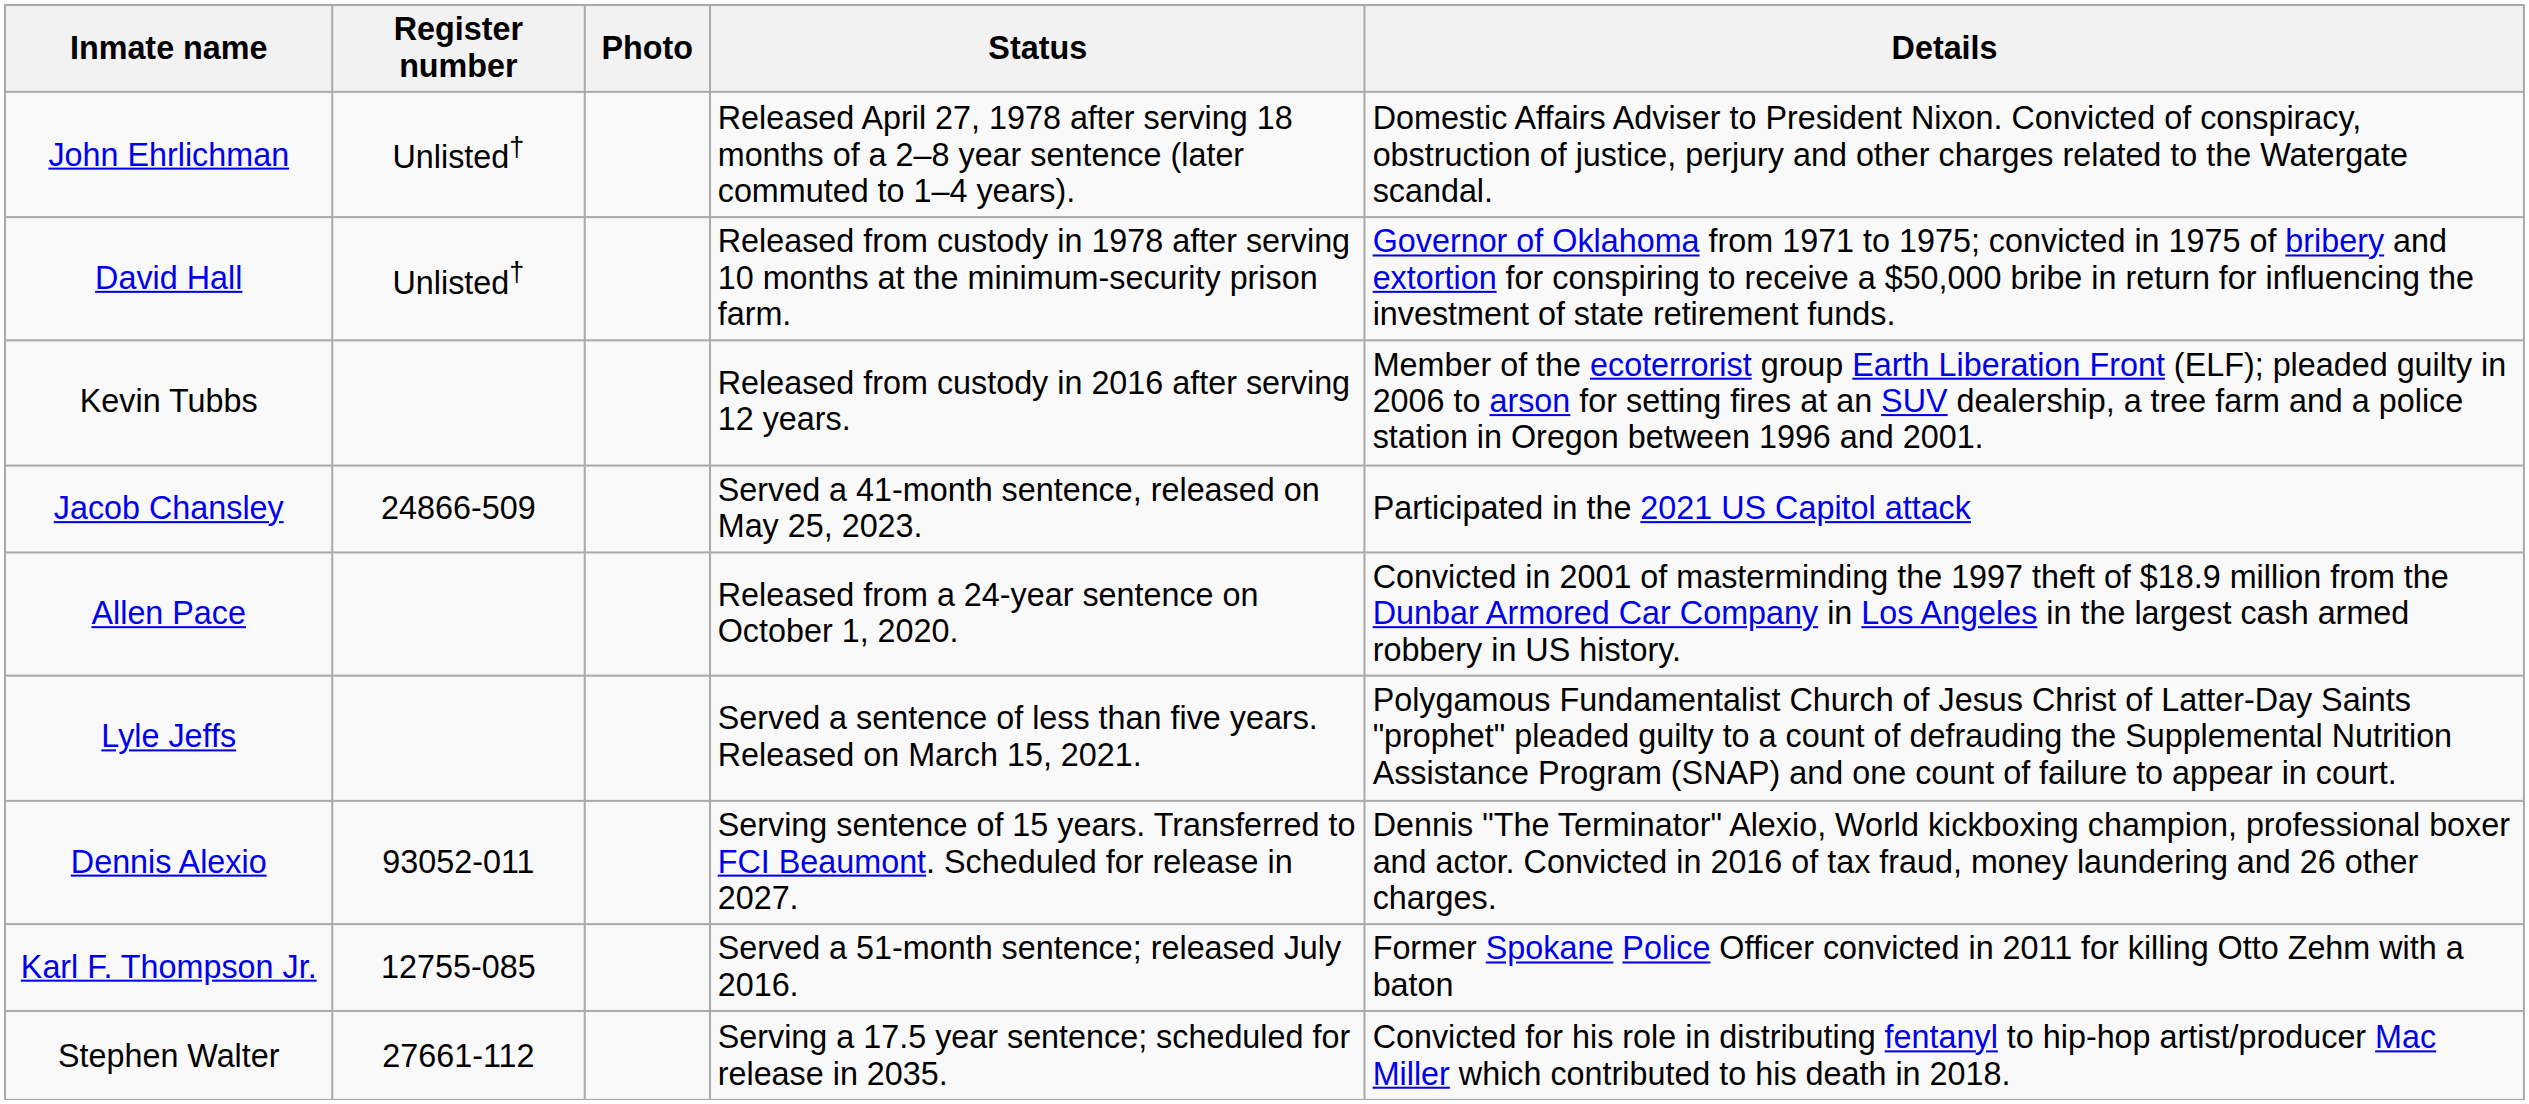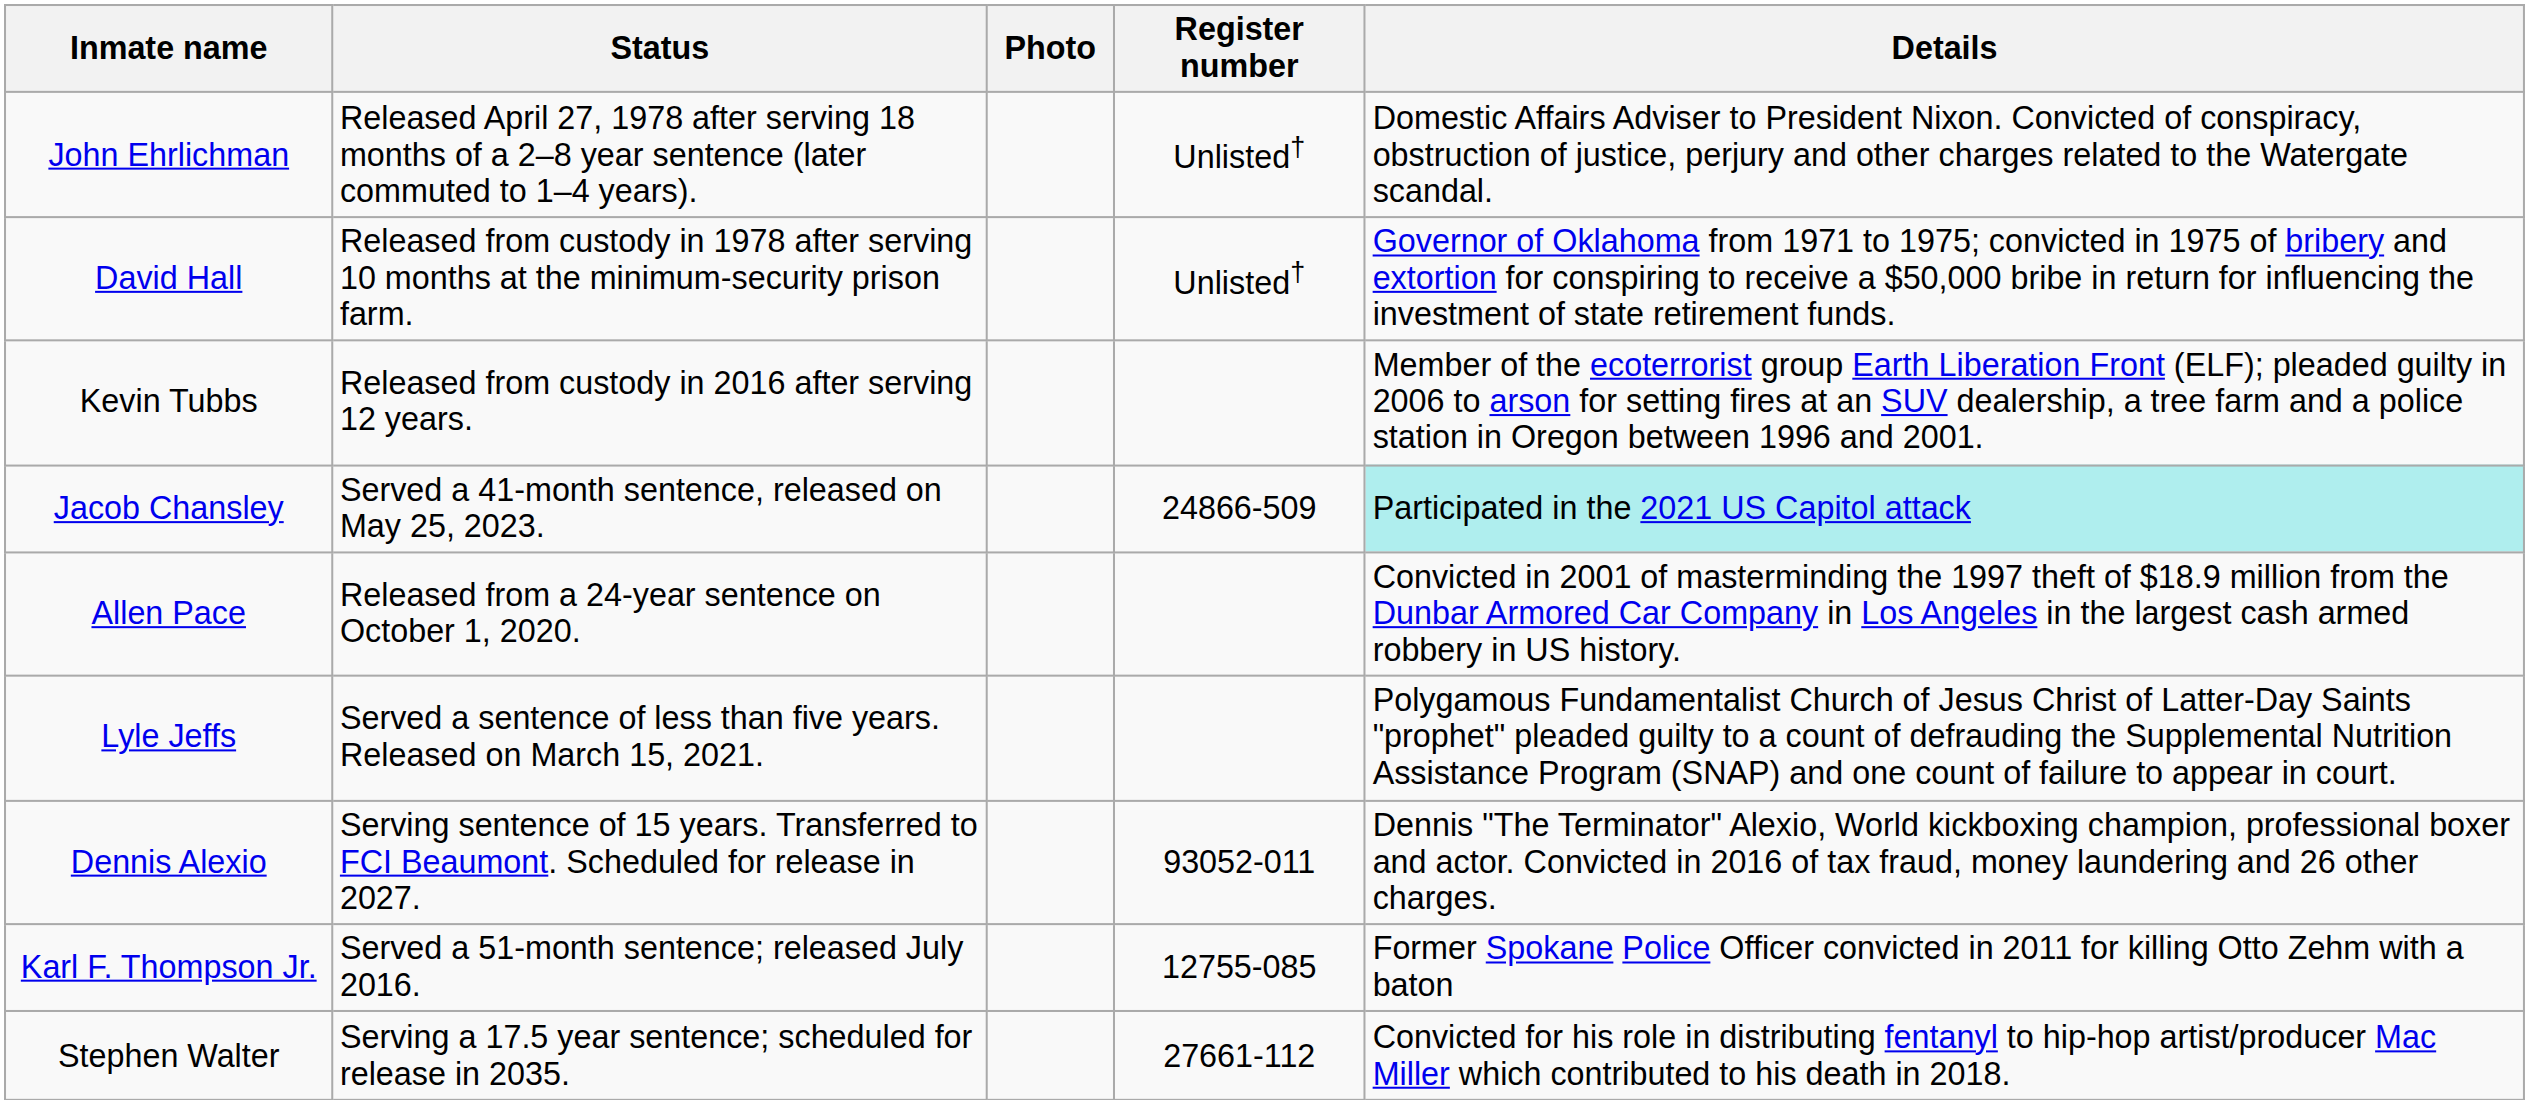columns swapped: Register number <-> Status
Jacob Chansley | Details: no background -> paleturquoise background
